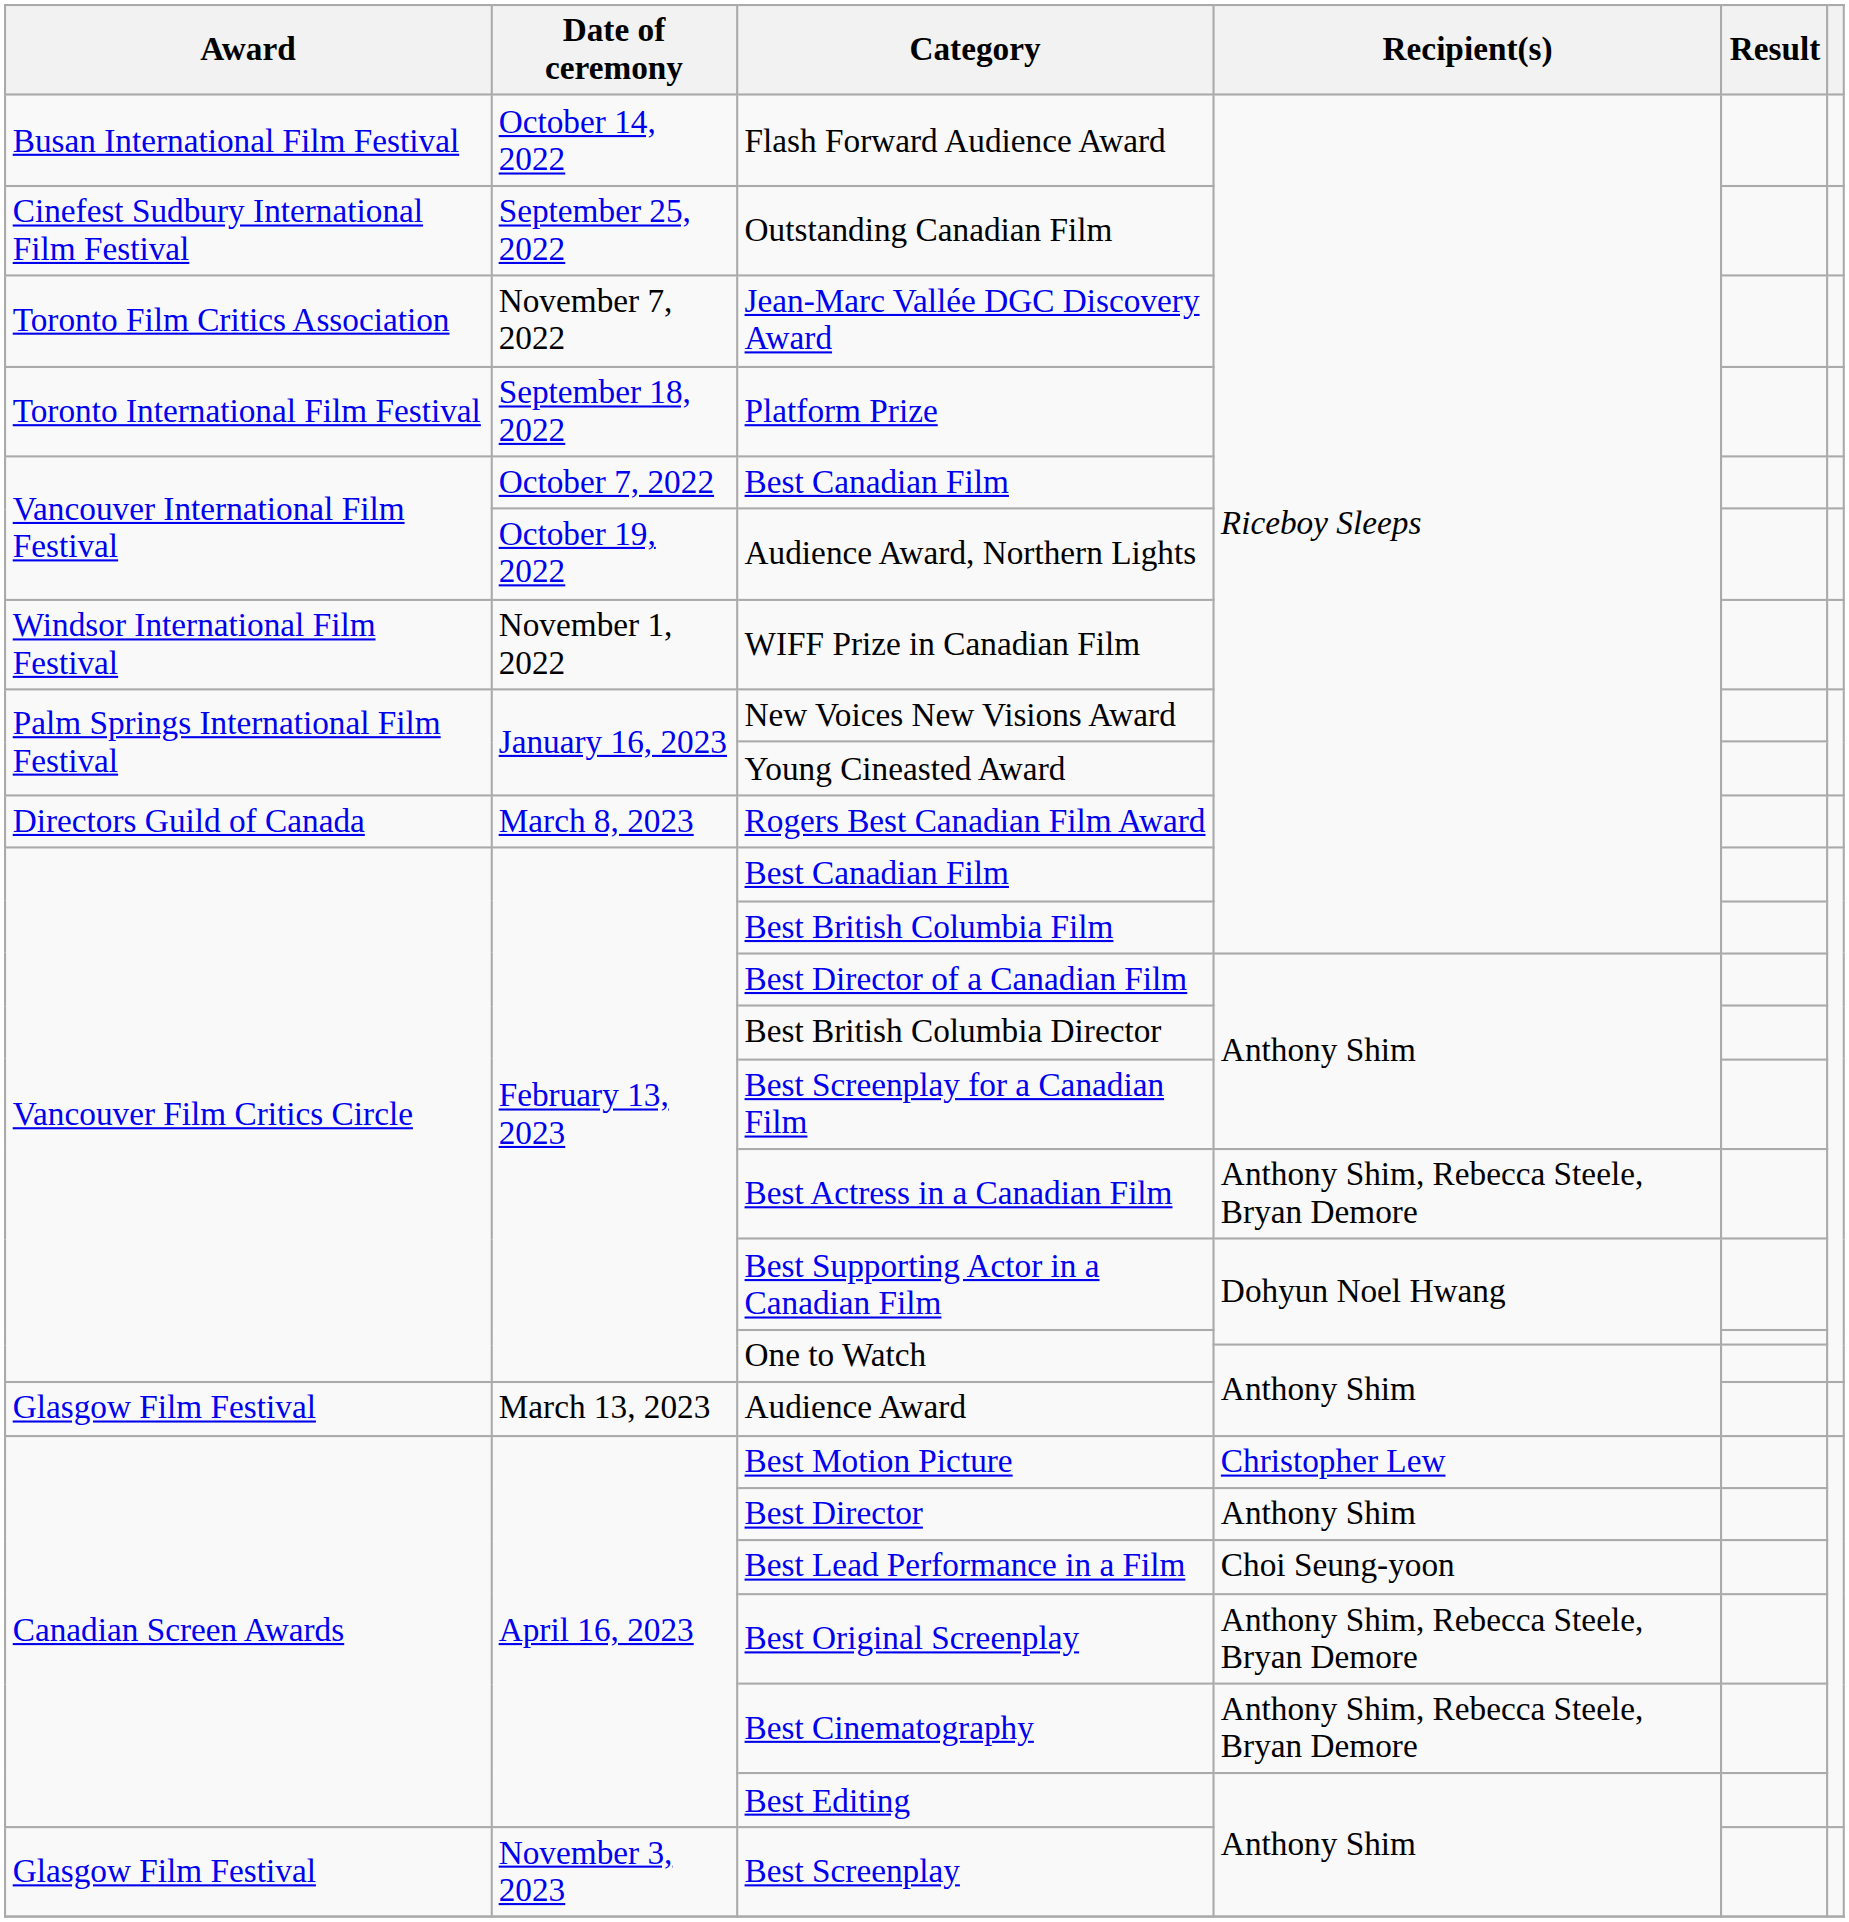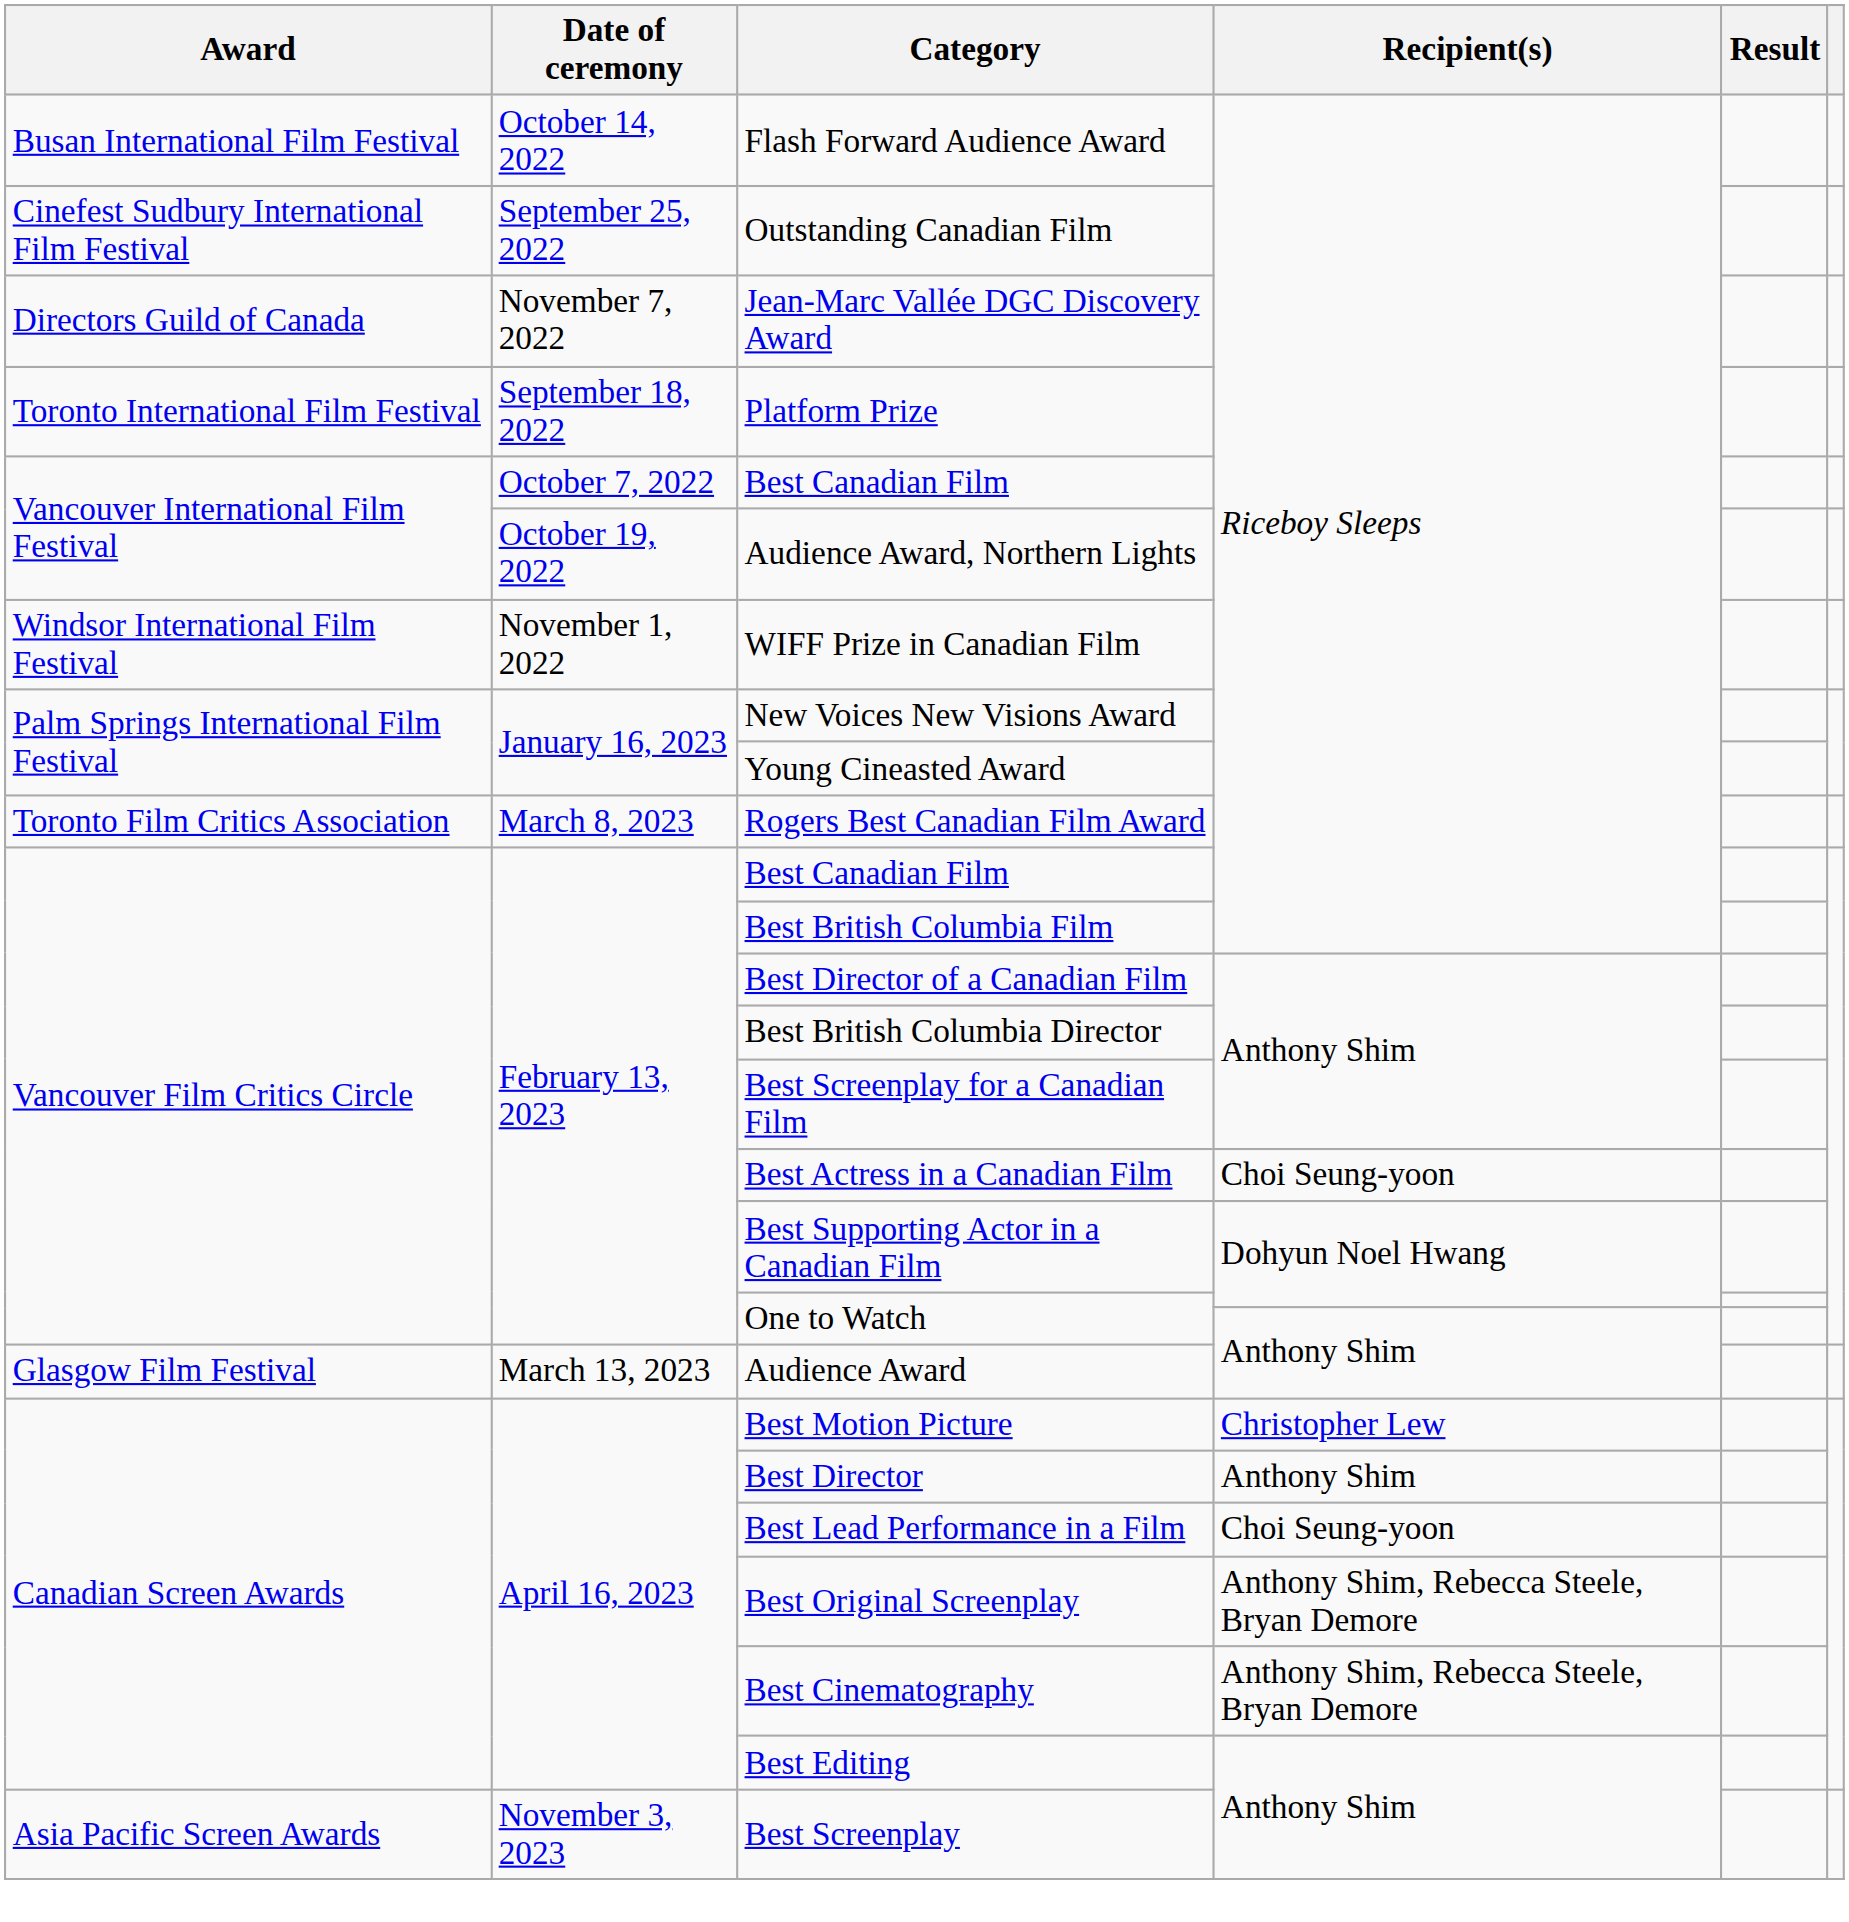Jean-Marc Vallée DGC Discovery Award | Award: Toronto Film Critics Association -> Directors Guild of Canada
Rogers Best Canadian Film Award | Award: Directors Guild of Canada -> Toronto Film Critics Association
Best Actress in a Canadian Film | Recipient(s): Anthony Shim, Rebecca Steele, Bryan Demore -> Choi Seung-yoon
Best Screenplay | Award: Glasgow Film Festival -> Asia Pacific Screen Awards
